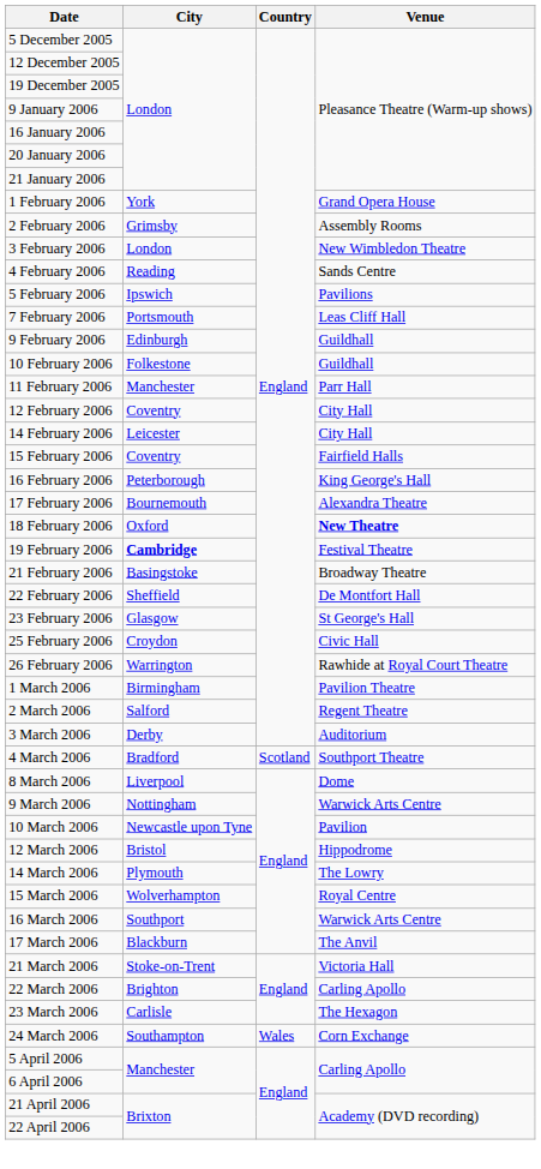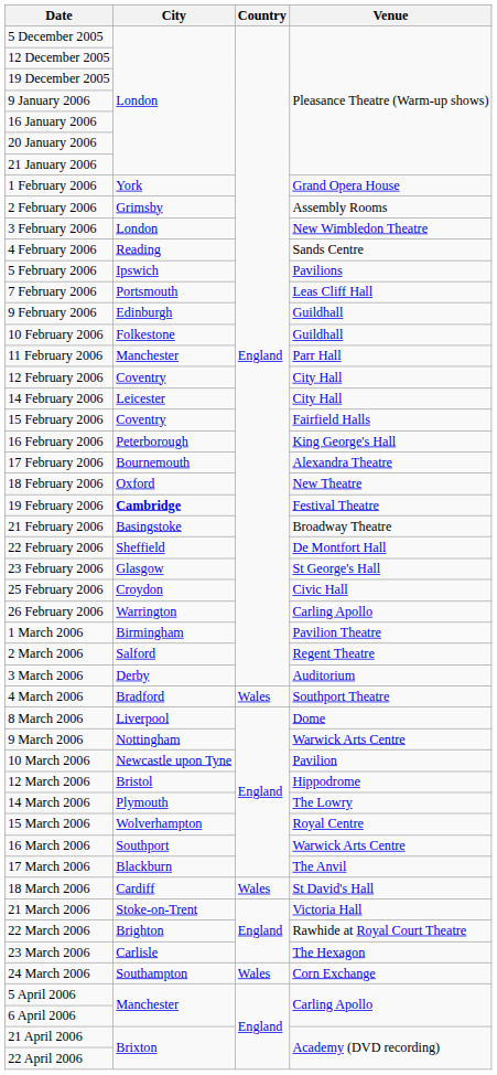18 February 2006 | Venue: bold -> normal
26 February 2006 | Venue: Rawhide at Royal Court Theatre -> Carling Apollo
4 March 2006 | Country: Scotland -> Wales
+ row: 18 March 2006 | Cardiff | Wales | St David's Hall
22 March 2006 | Venue: Carling Apollo -> Rawhide at Royal Court Theatre
